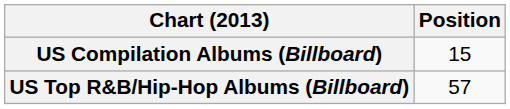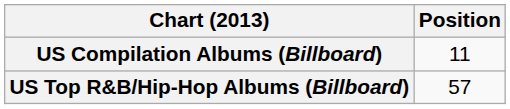US Compilation Albums (Billboard) | Position: 15 -> 11
